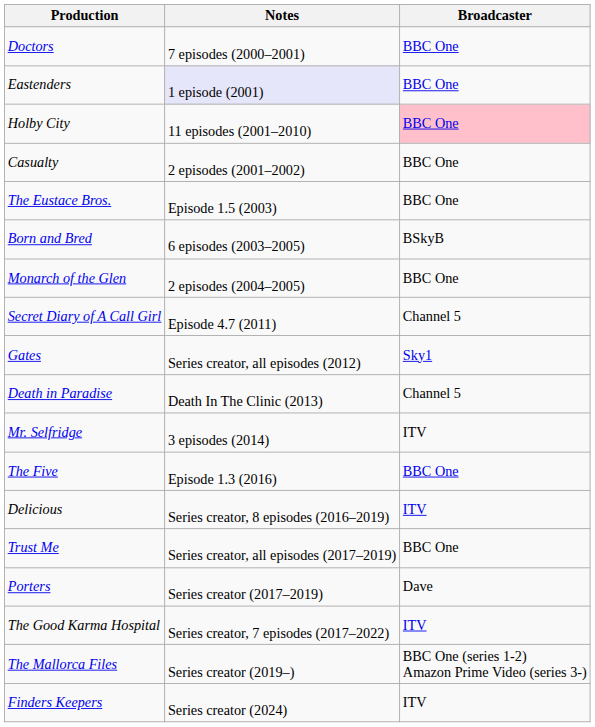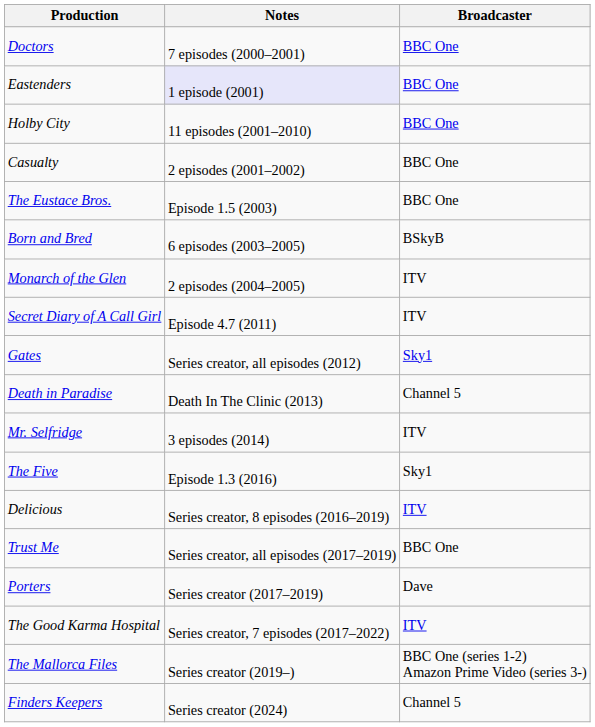Holby City | Broadcaster: pink background -> no background
Monarch of the Glen | Broadcaster: BBC One -> ITV
Secret Diary of A Call Girl | Broadcaster: Channel 5 -> ITV
The Five | Broadcaster: BBC One -> Sky1
Finders Keepers | Broadcaster: ITV -> Channel 5
